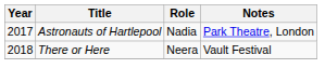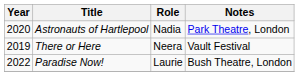Astronauts of Hartlepool | Year: 2017 -> 2020
There or Here | Year: 2018 -> 2019
+ row: 2022 | Paradise Now! | Laurie | Bush Theatre, London
